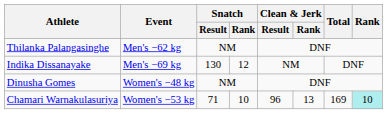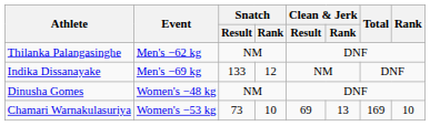Indika Dissanayake | Snatch / Result: 130 -> 133
Chamari Warnakulasuriya | Snatch / Result: 71 -> 73
Chamari Warnakulasuriya | Clean & Jerk / Result: 96 -> 69
Chamari Warnakulasuriya | Rank: paleturquoise background -> no background
